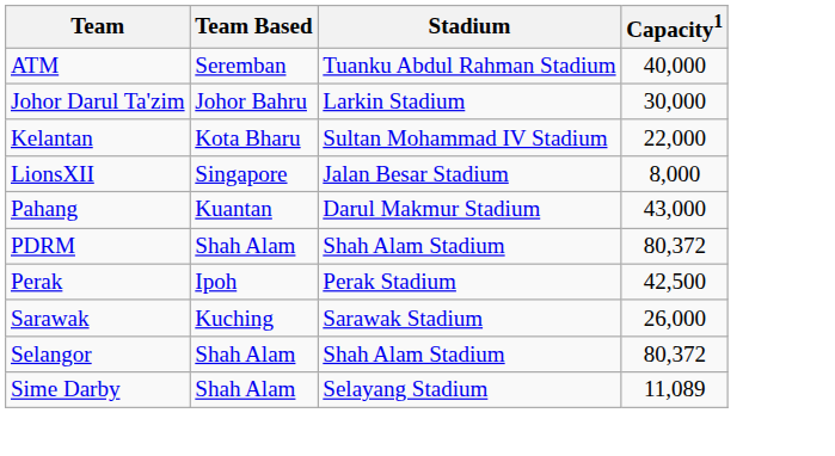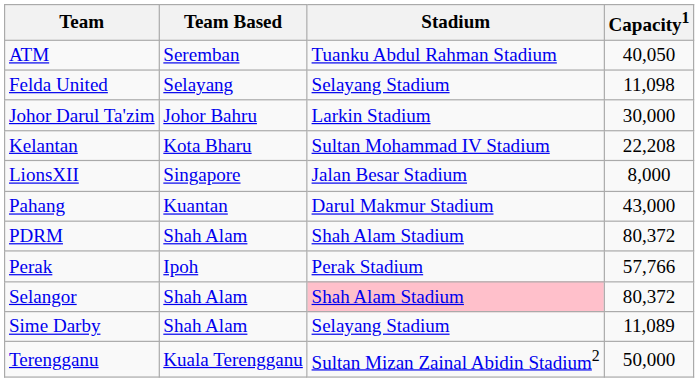ATM | Capacity1: 40,000 -> 40,050
+ row: Felda United | Selayang | Selayang Stadium | 11,098
Kelantan | Capacity1: 22,000 -> 22,208
Perak | Capacity1: 42,500 -> 57,766
- row: Sarawak | Kuching | Sarawak Stadium | 26,000
Selangor | Stadium: no background -> pink background
+ row: Terengganu | Kuala Terengganu | Sultan Mizan Zainal Abidin Stadium2 | 50,000
